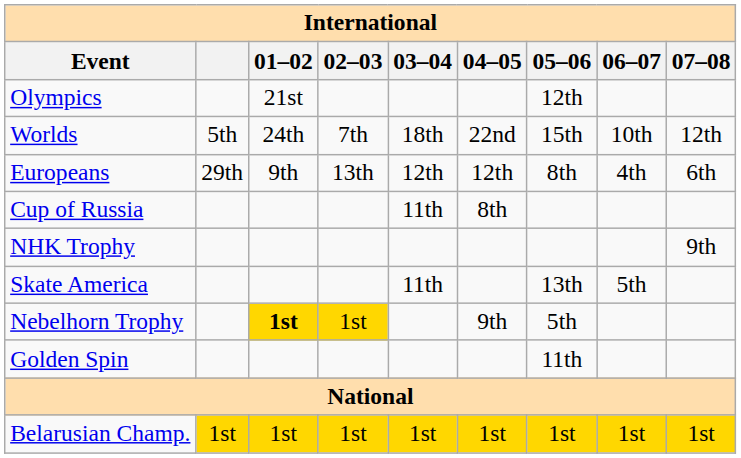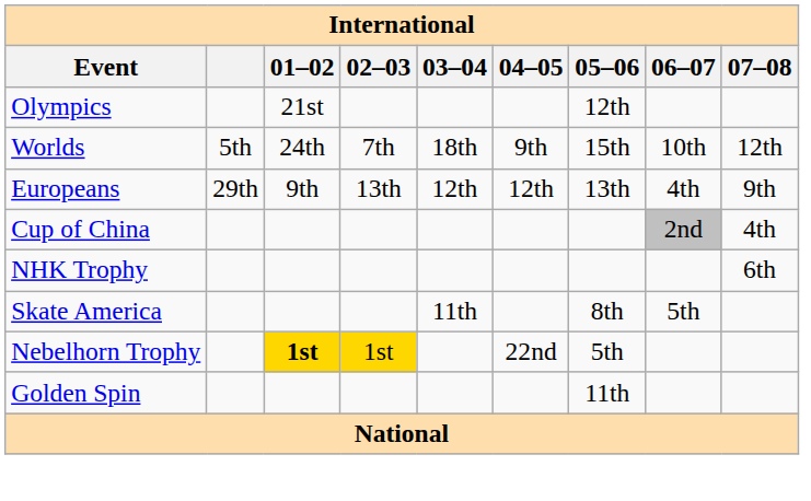Worlds | 04–05: 22nd -> 9th
Europeans | 05–06: 8th -> 13th
Europeans | 07–08: 6th -> 9th
+ row: Cup of China | 2nd | 4th
- row: Cup of Russia | 11th | 8th
NHK Trophy | 07–08: 9th -> 6th
Skate America | 05–06: 13th -> 8th
Nebelhorn Trophy | 04–05: 9th -> 22nd
- row: Belarusian Champ. | 1st | 1st | 1st | 1st | 1st | 1st | 1st | 1st
